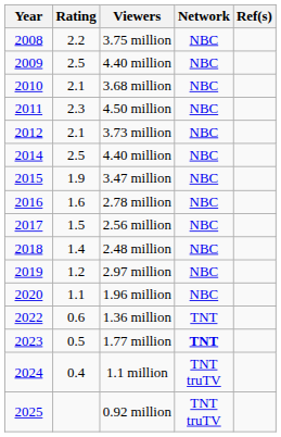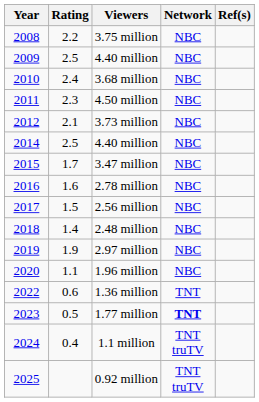3.68 million | Rating: 2.1 -> 2.4
3.47 million | Rating: 1.9 -> 1.7
2.97 million | Rating: 1.2 -> 1.9
